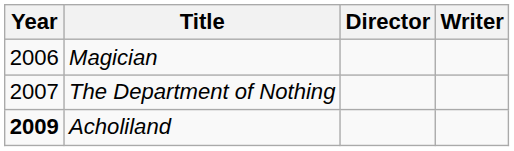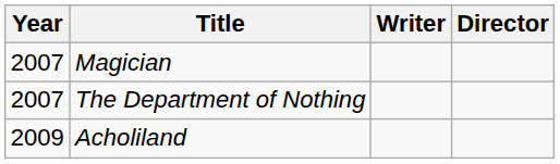columns swapped: Director <-> Writer
Magician | Year: 2006 -> 2007
Acholiland | Year: bold -> normal
